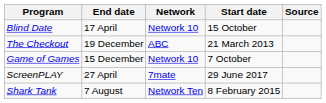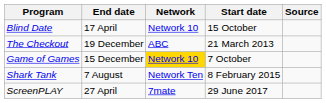Game of Games | Network: no background -> gold background
rows swapped: ScreenPLAY <-> Shark Tank
